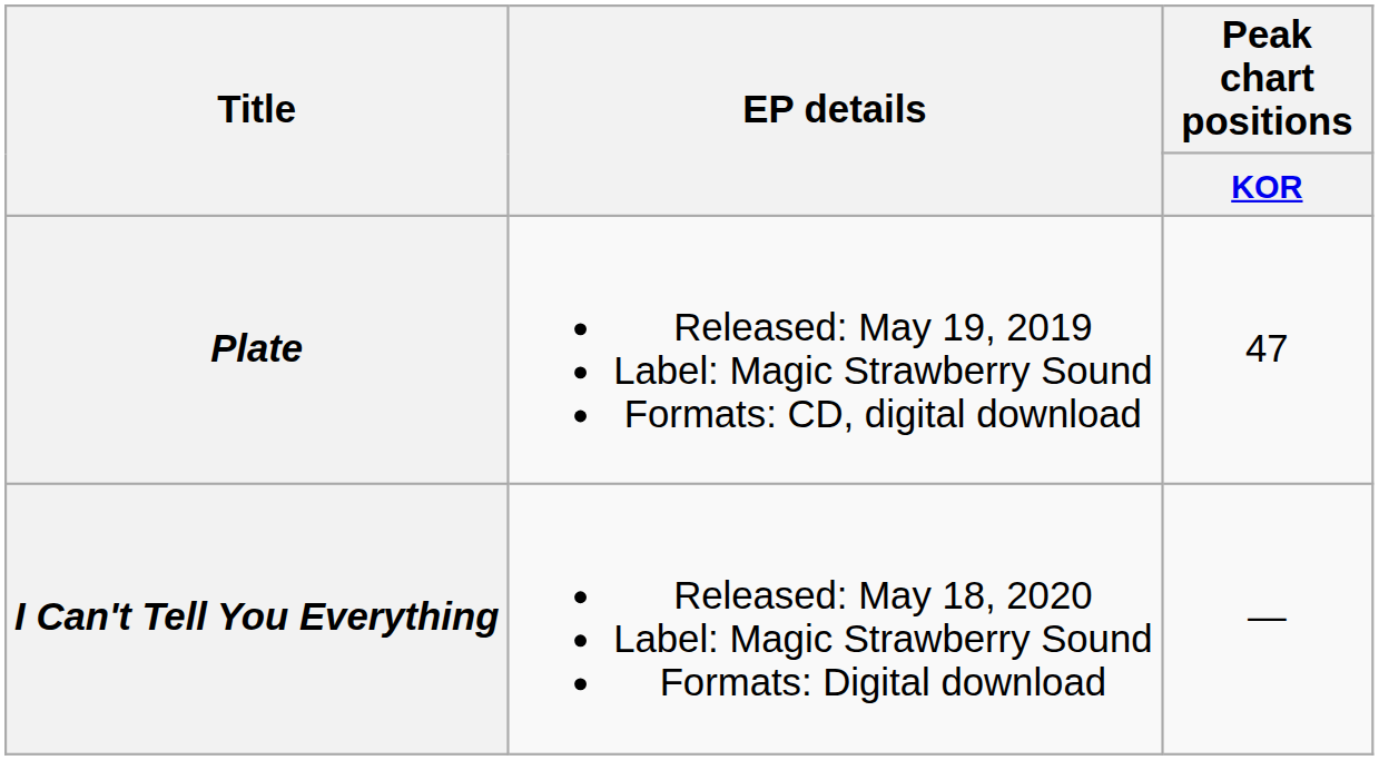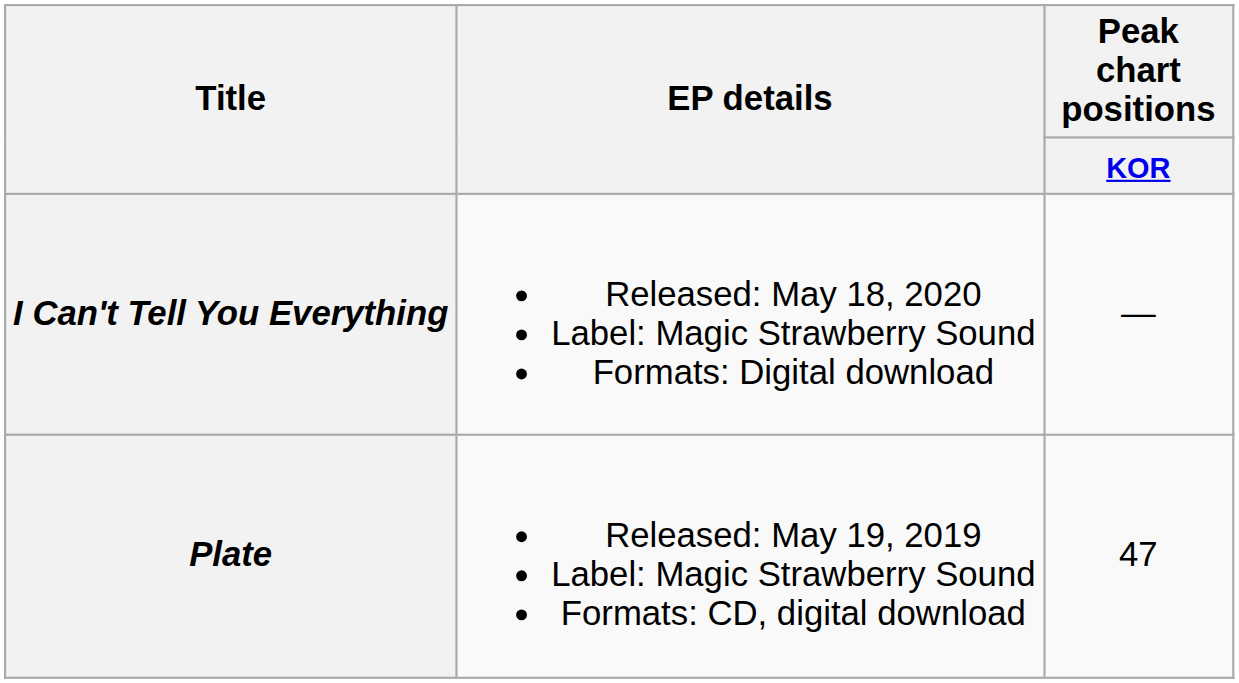rows swapped: Plate <-> I Can't Tell You Everything
